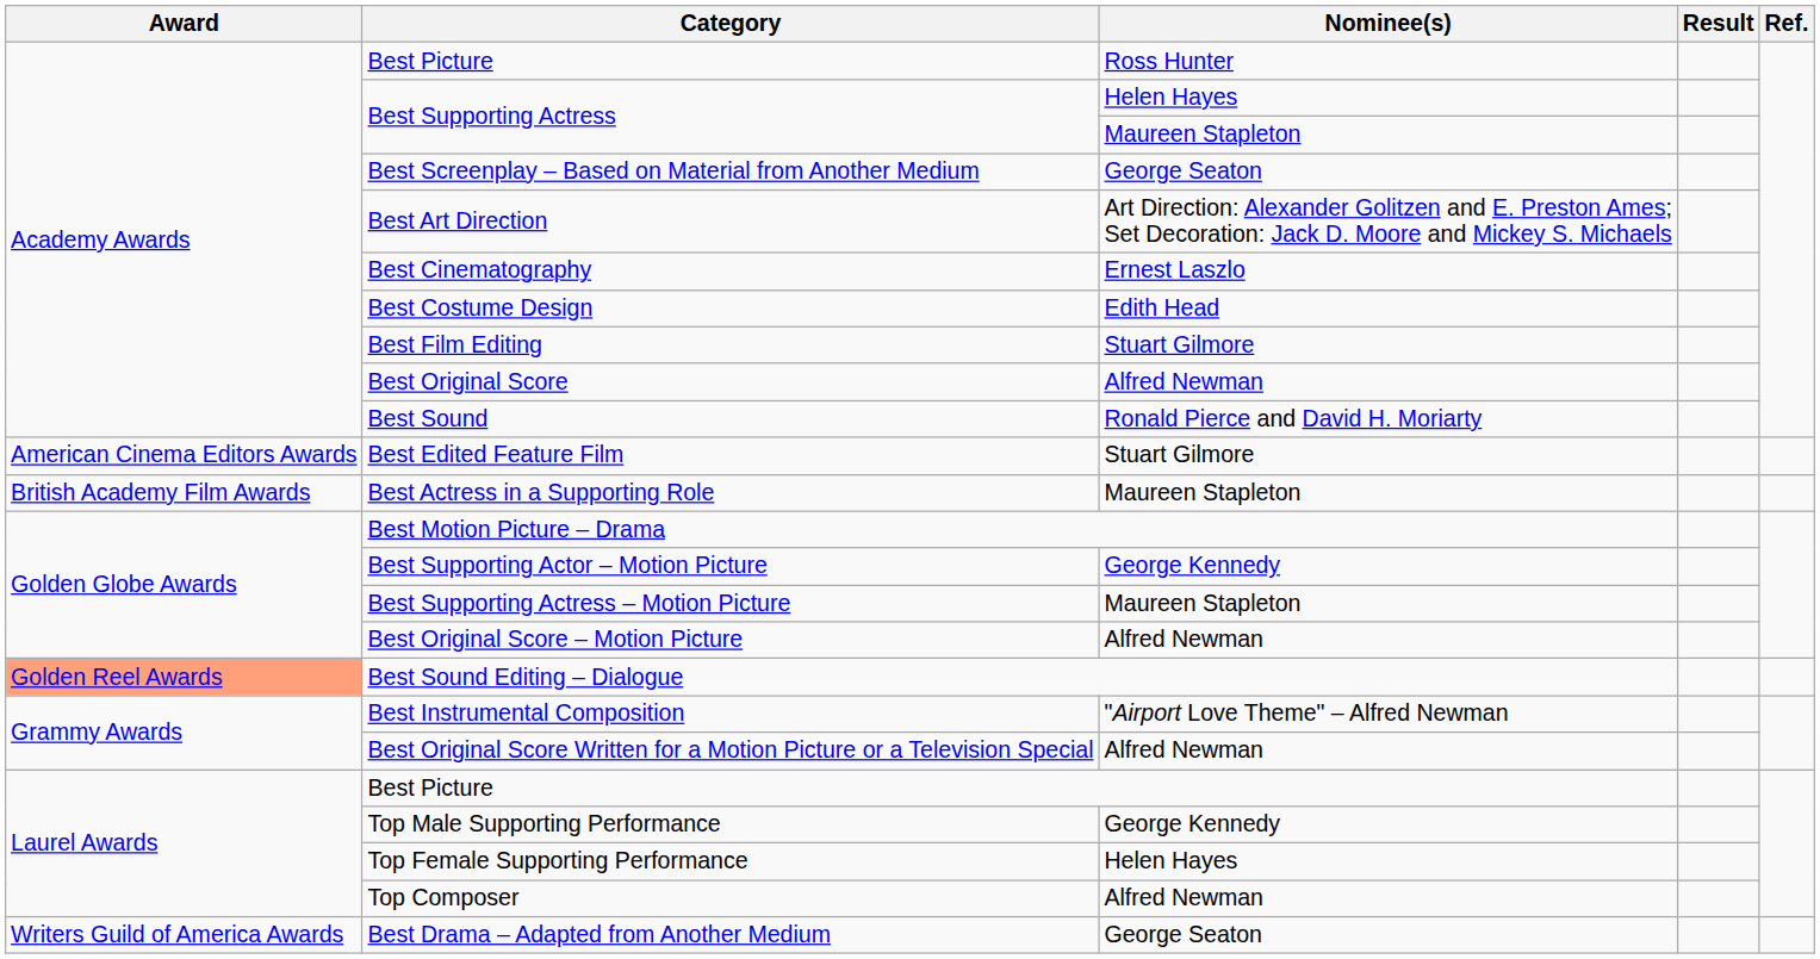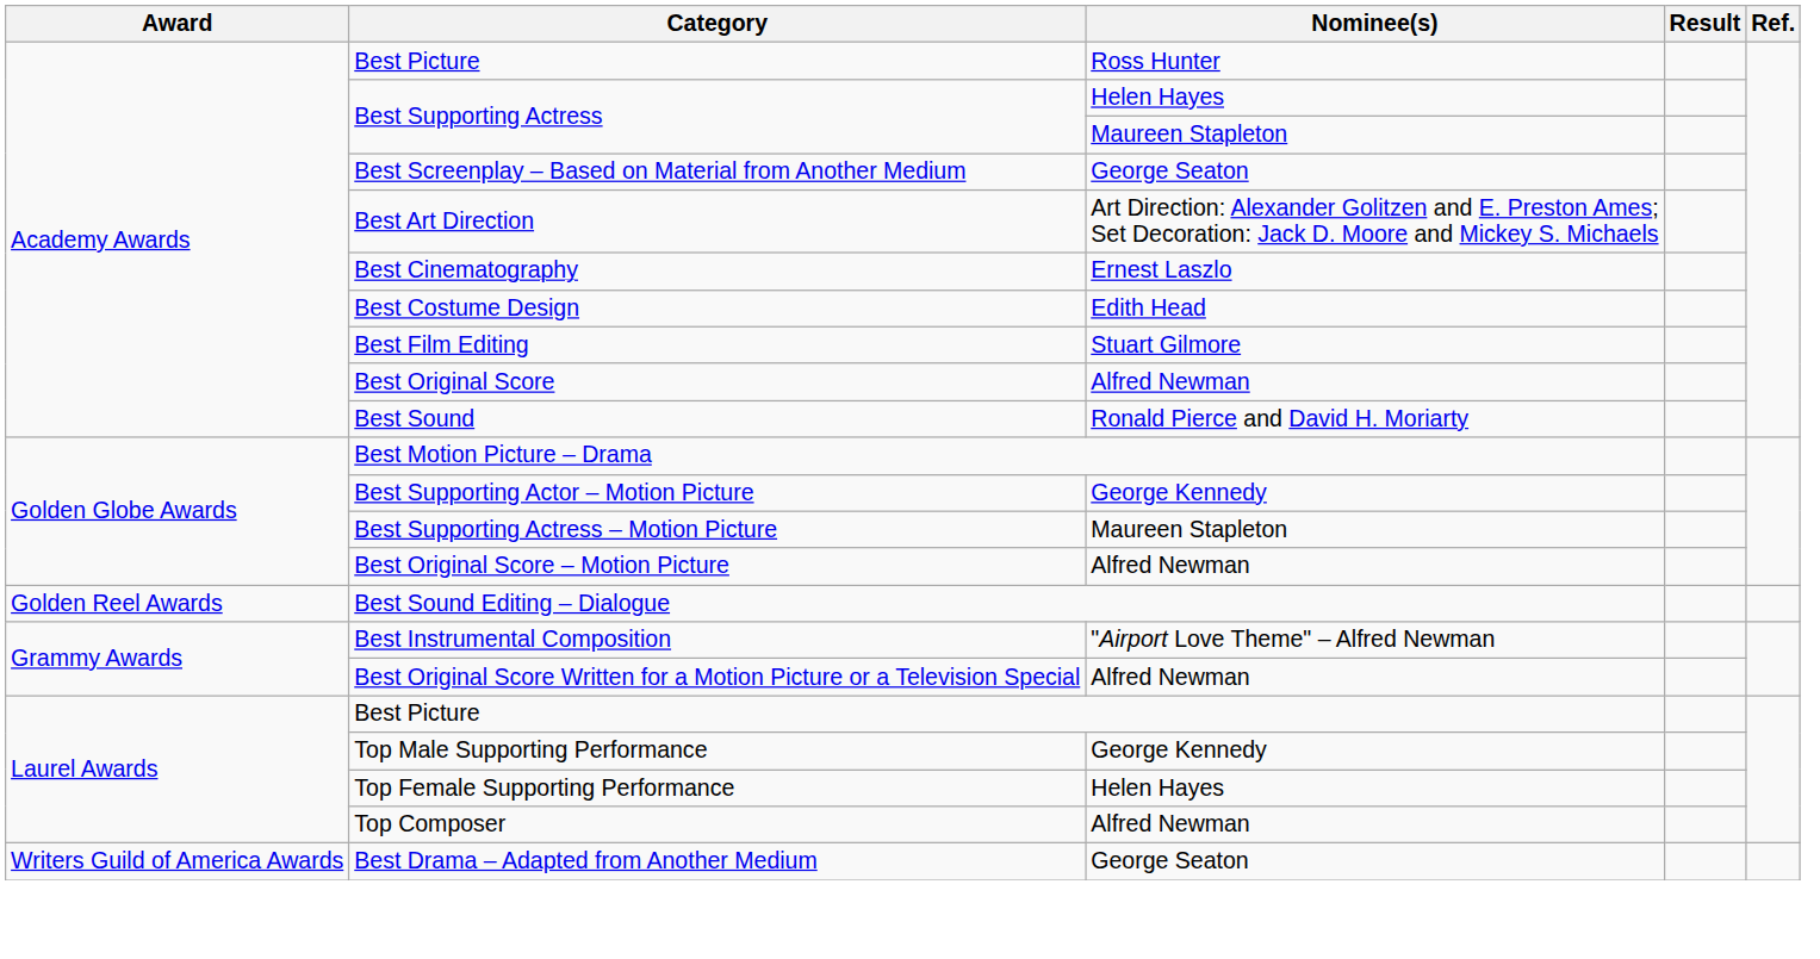- row: American Cinema Editors Awards | Best Edited Feature Film | Stuart Gilmore
- row: British Academy Film Awards | Best Actress in a Supporting Role | Maureen Stapleton
Best Sound Editing – Dialogue | Award: lightsalmon background -> no background
